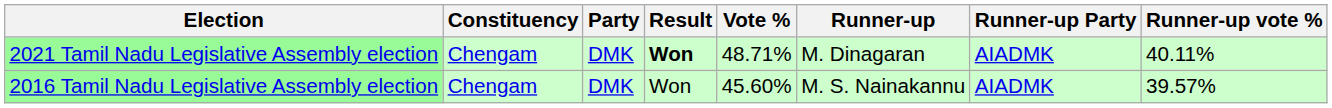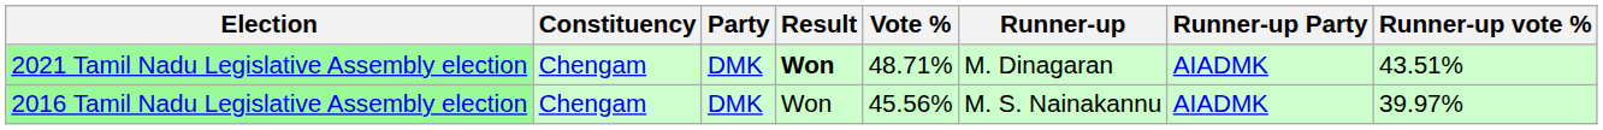2021 Tamil Nadu Legislative Assembly election | Runner-up vote %: 40.11% -> 43.51%
2016 Tamil Nadu Legislative Assembly election | Vote %: 45.60% -> 45.56%
2016 Tamil Nadu Legislative Assembly election | Runner-up vote %: 39.57% -> 39.97%
